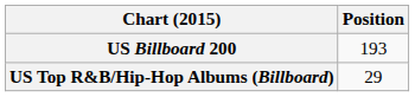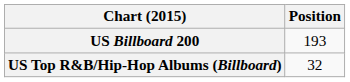US Top R&B/Hip-Hop Albums (Billboard) | Position: 29 -> 32
